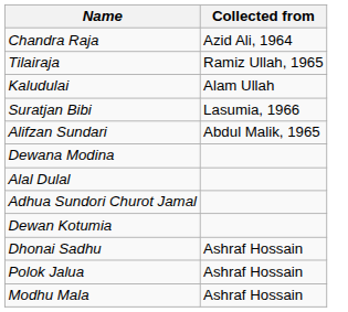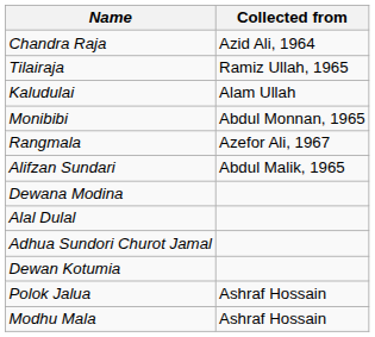+ row: Monibibi | Abdul Monnan, 1965
+ row: Rangmala | Azefor Ali, 1967
- row: Suratjan Bibi | Lasumia, 1966
- row: Dhonai Sadhu | Ashraf Hossain
